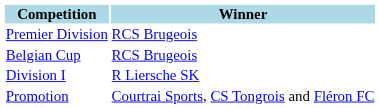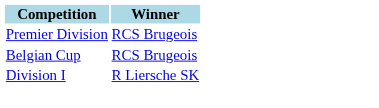- row: Promotion | Courtrai Sports, CS Tongrois and Fléron FC
